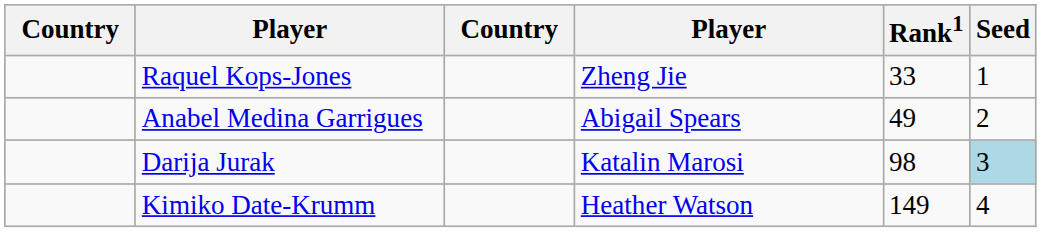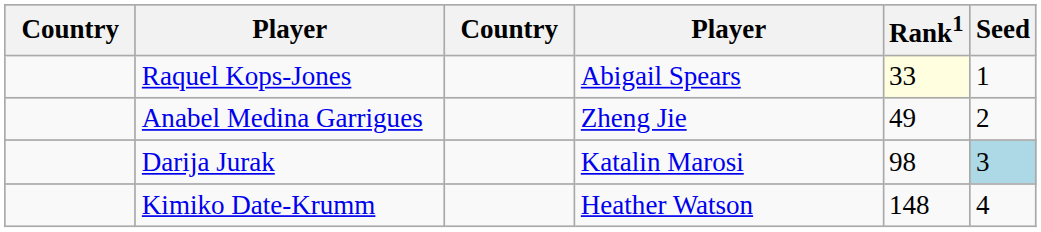Raquel Kops-Jones | column 4: Zheng Jie -> Abigail Spears
Raquel Kops-Jones | Rank1: no background -> lightyellow background
Anabel Medina Garrigues | column 4: Abigail Spears -> Zheng Jie
Kimiko Date-Krumm | Rank1: 149 -> 148
